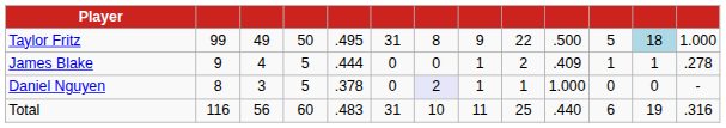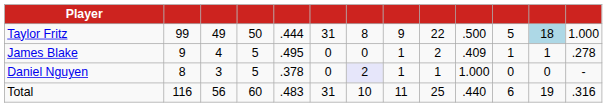Taylor Fritz | column 5: .495 -> .444
James Blake | column 5: .444 -> .495
